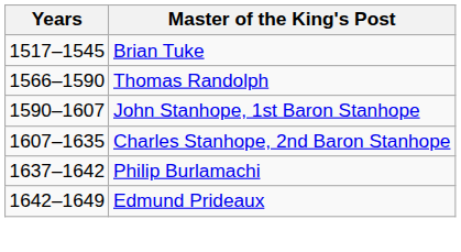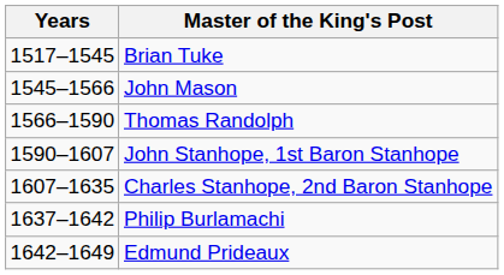+ row: 1545–1566 | John Mason
